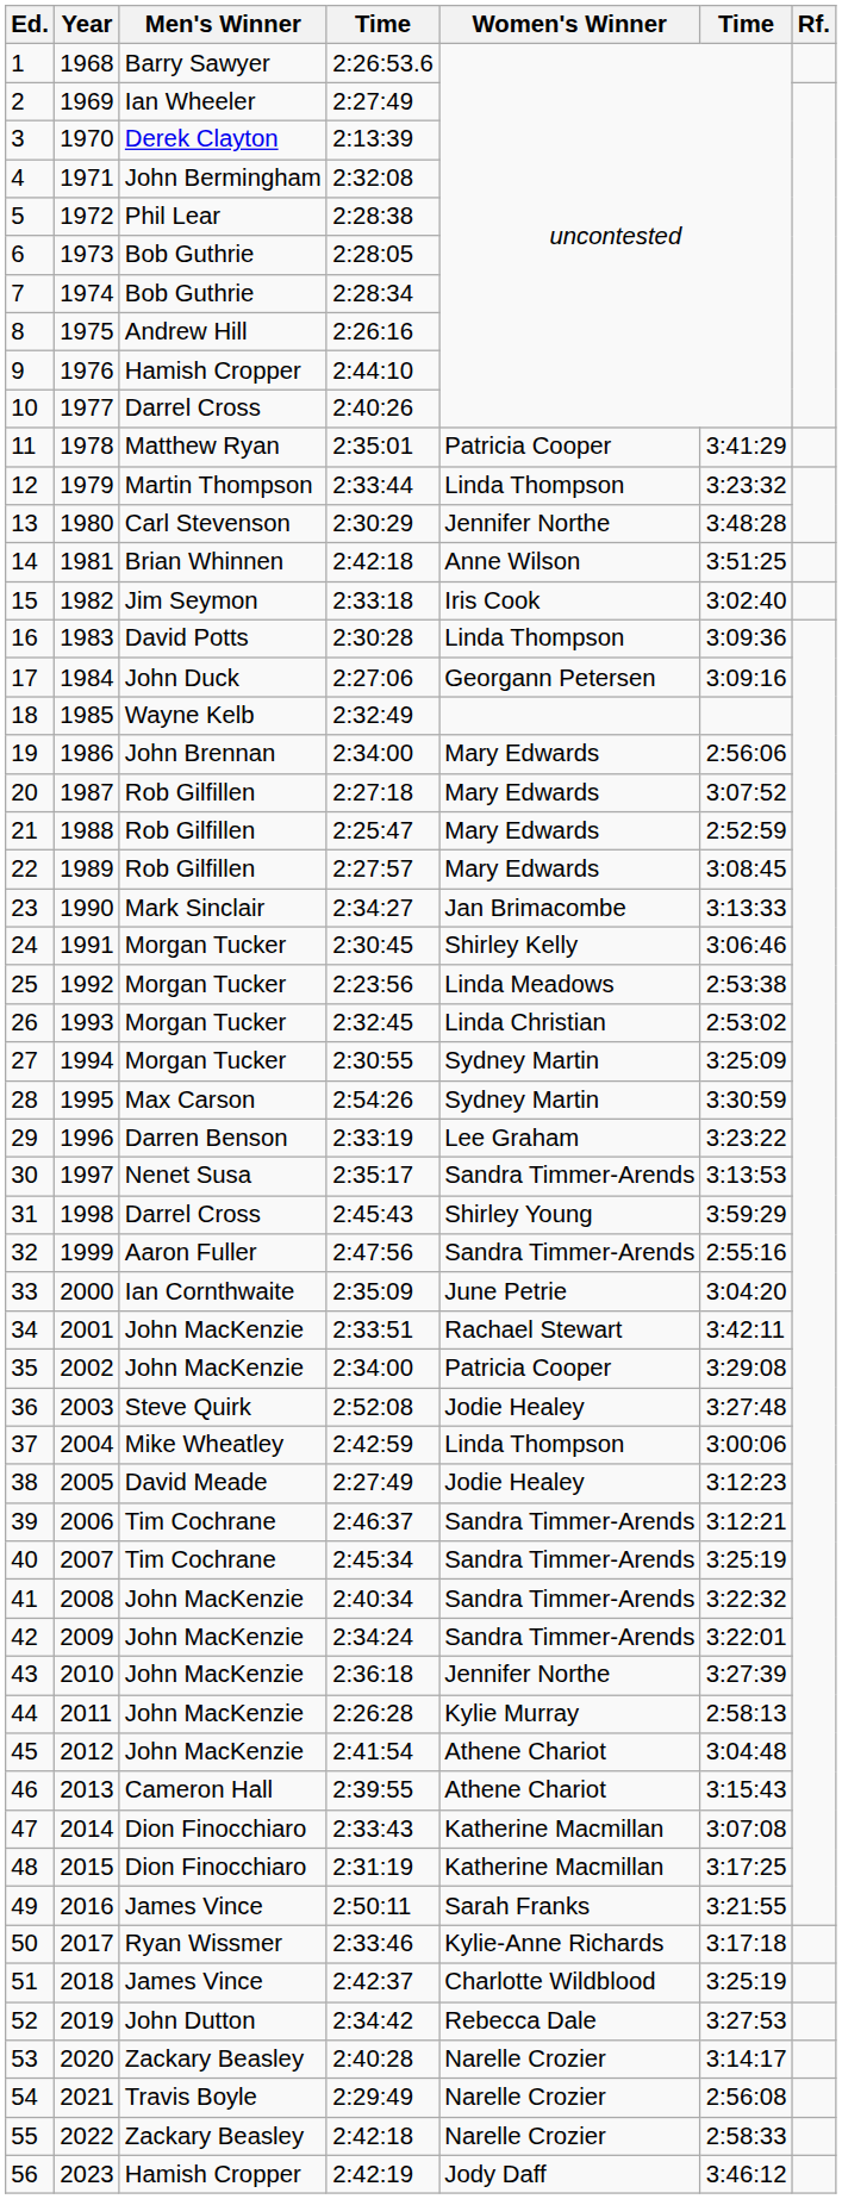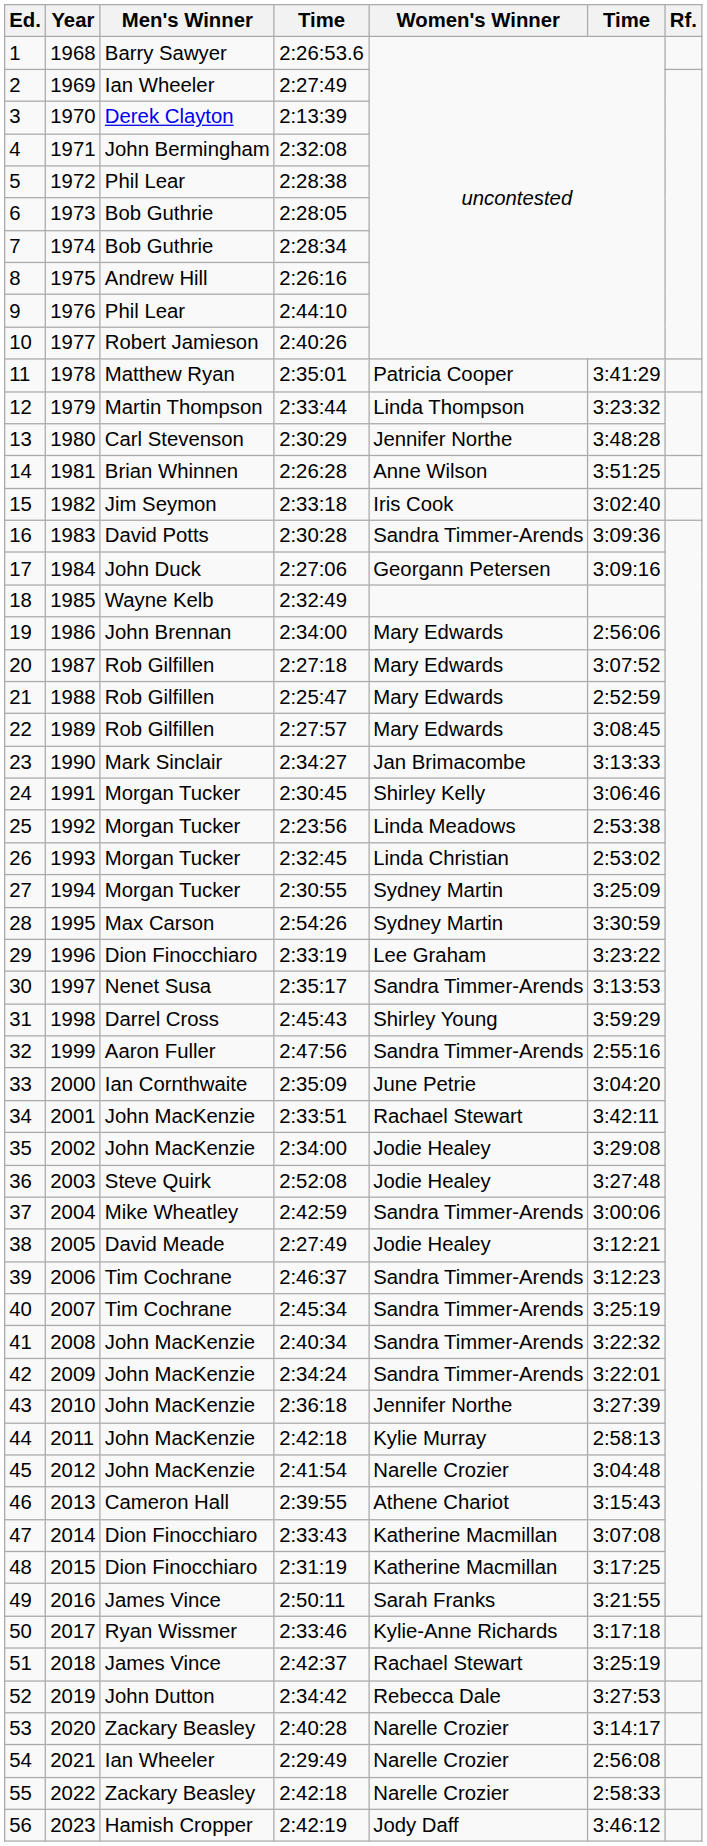9 | Men's Winner: Hamish Cropper -> Phil Lear
10 | Men's Winner: Darrel Cross -> Robert Jamieson
14 | column 4: 2:42:18 -> 2:26:28
16 | Women's Winner: Linda Thompson -> Sandra Timmer-Arends
29 | Men's Winner: Darren Benson -> Dion Finocchiaro
35 | Women's Winner: Patricia Cooper -> Jodie Healey
37 | Women's Winner: Linda Thompson -> Sandra Timmer-Arends
38 | column 6: 3:12:23 -> 3:12:21
39 | column 6: 3:12:21 -> 3:12:23
44 | column 4: 2:26:28 -> 2:42:18
45 | Women's Winner: Athene Chariot -> Narelle Crozier
51 | Women's Winner: Charlotte Wildblood -> Rachael Stewart
54 | Men's Winner: Travis Boyle -> Ian Wheeler
